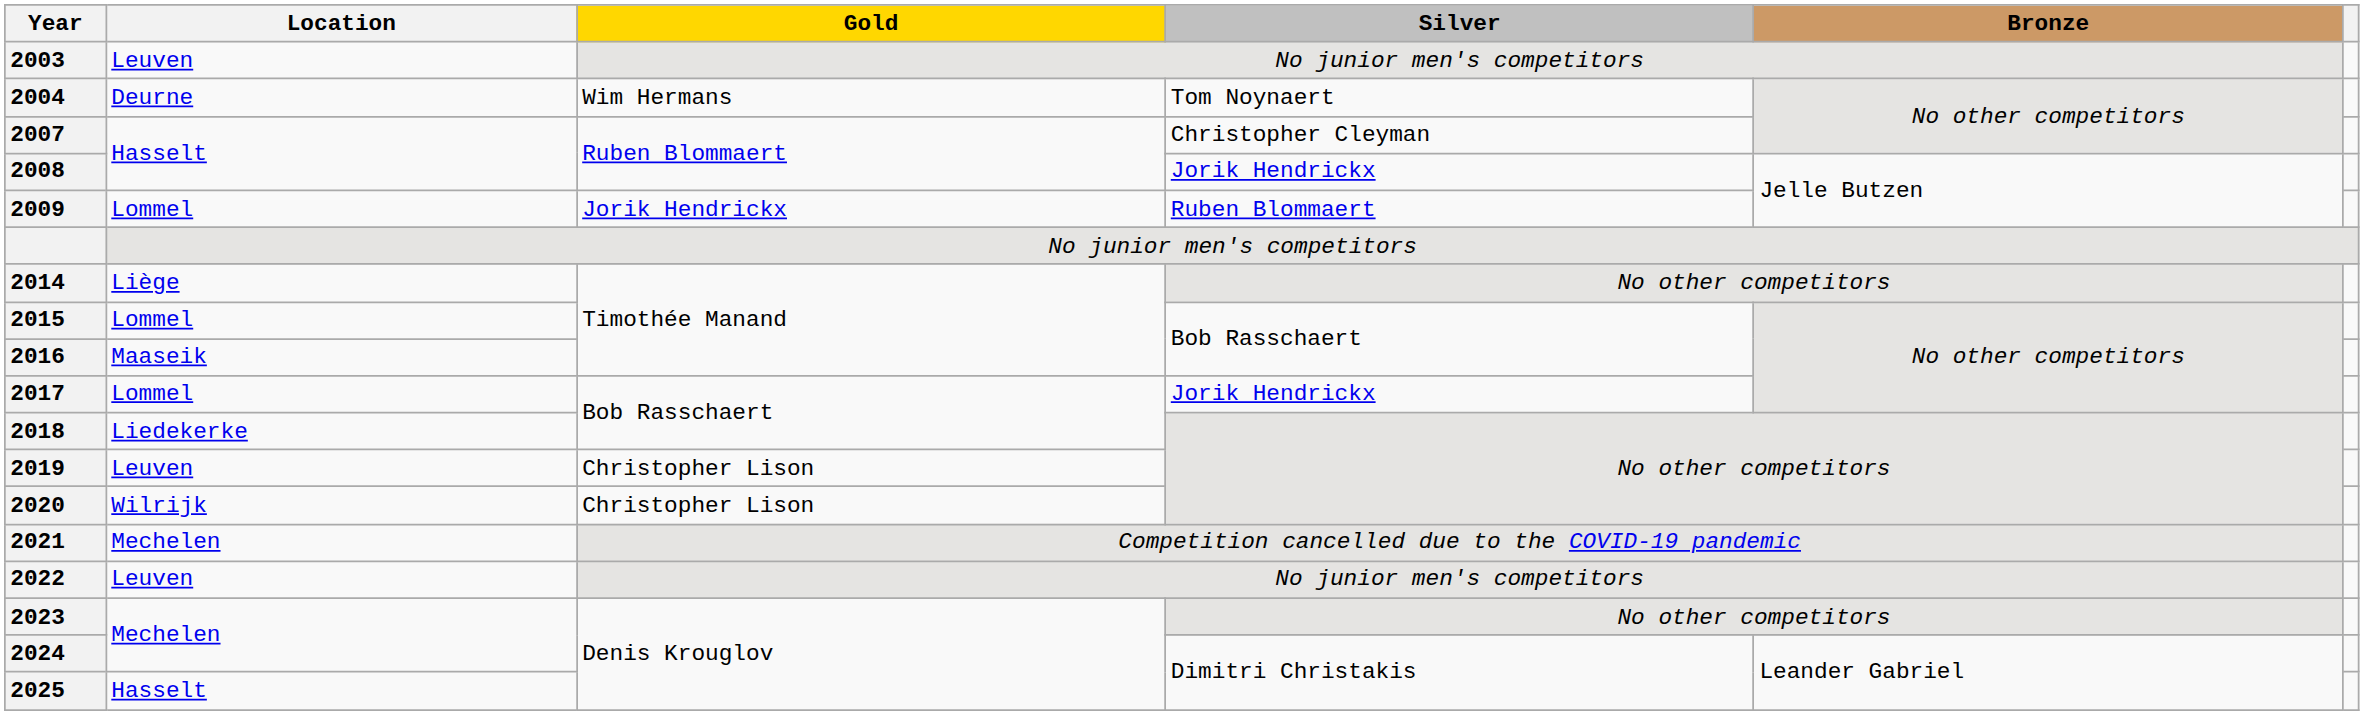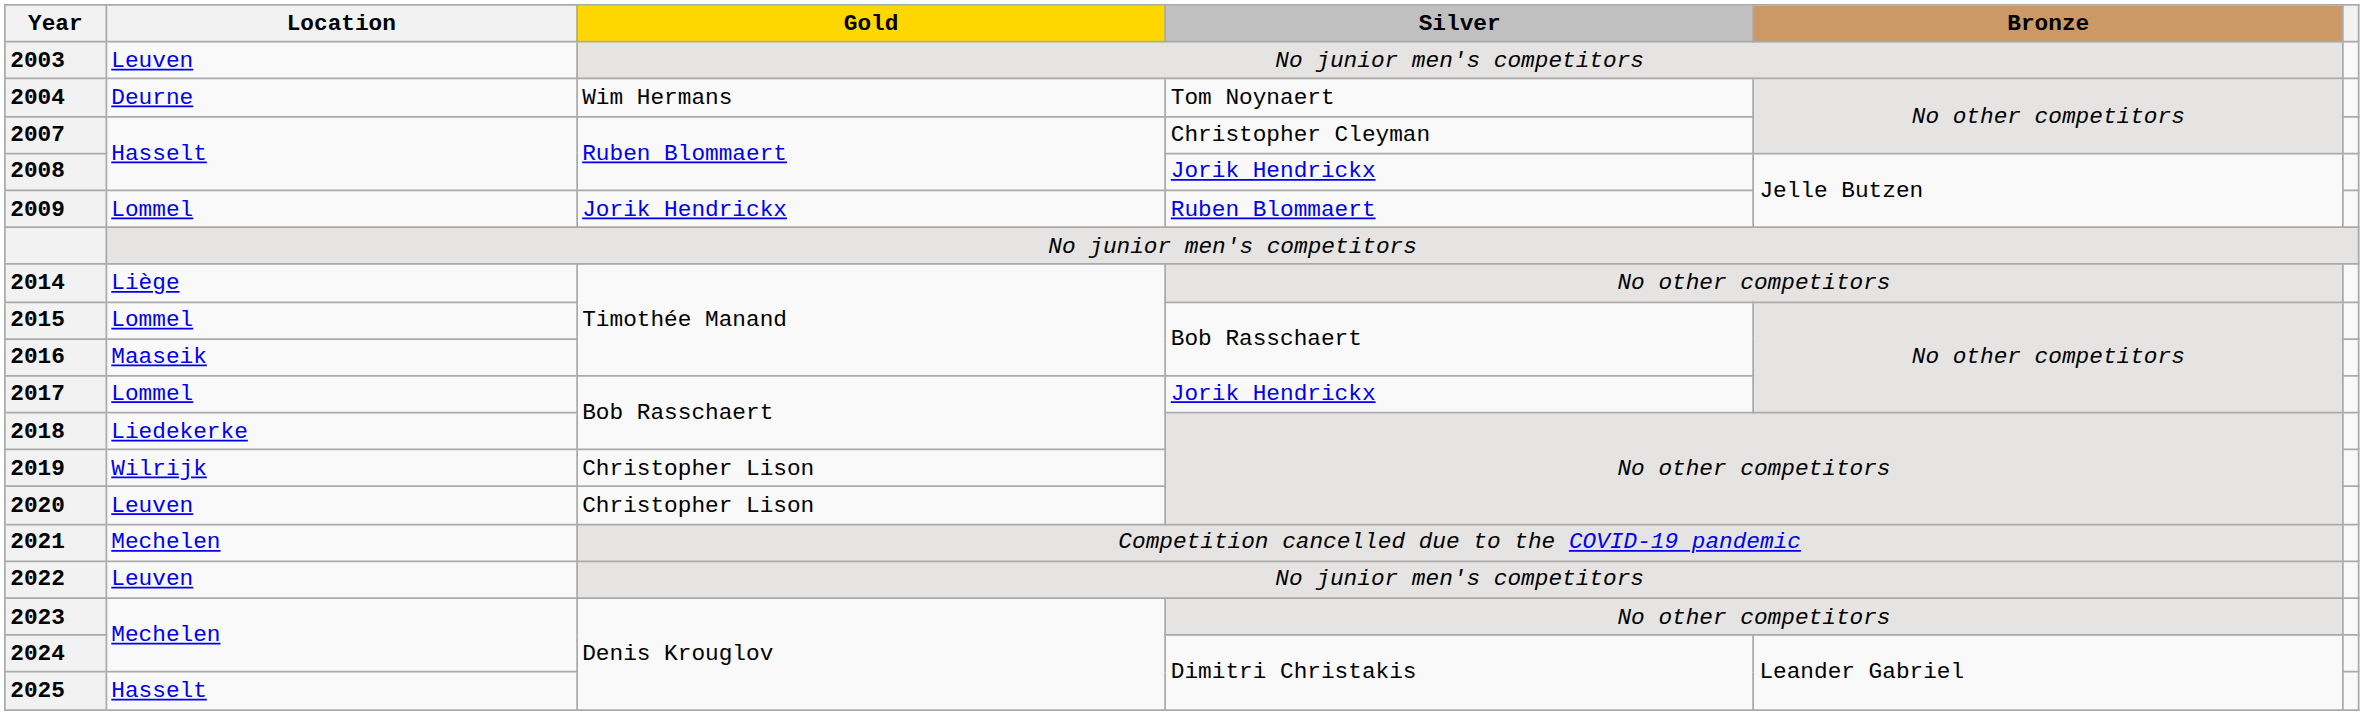2019 | Location: Leuven -> Wilrijk
2020 | Location: Wilrijk -> Leuven
